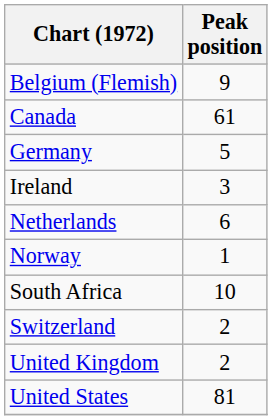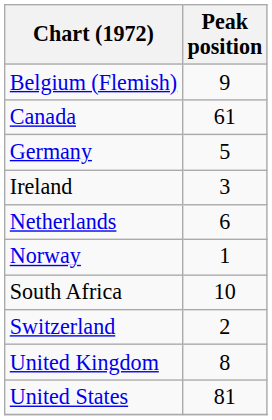United Kingdom | Peak position: 2 -> 8
